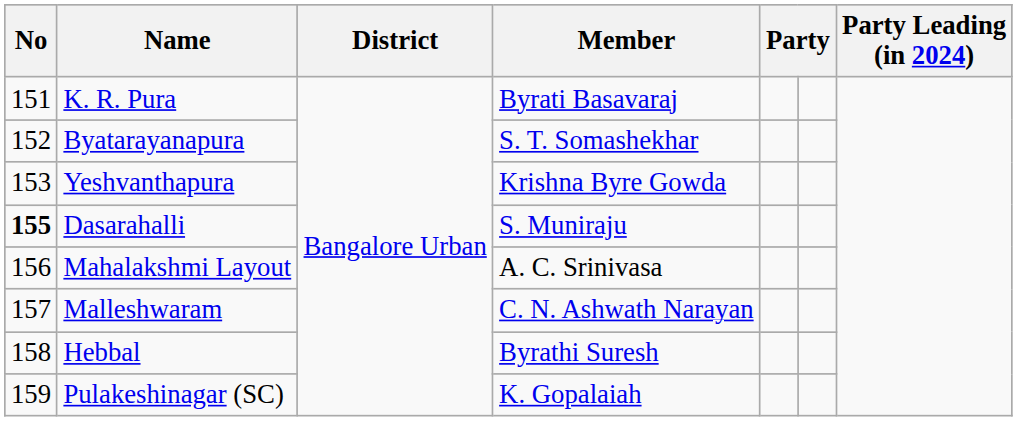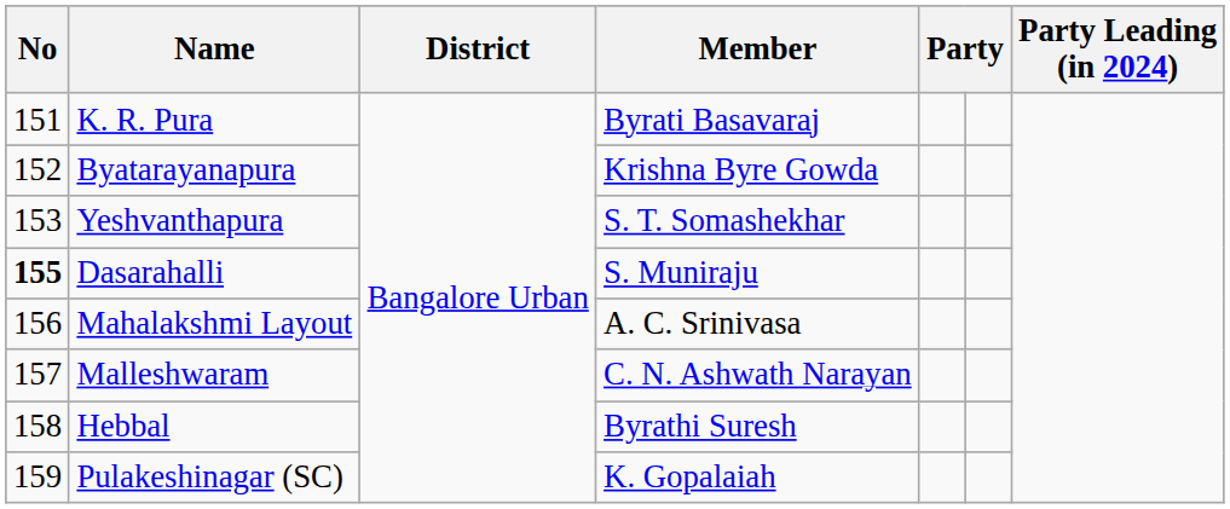Byatarayanapura | Member: S. T. Somashekhar -> Krishna Byre Gowda
Yeshvanthapura | Member: Krishna Byre Gowda -> S. T. Somashekhar
